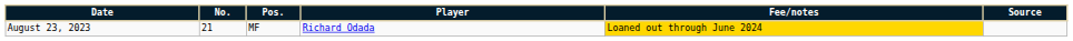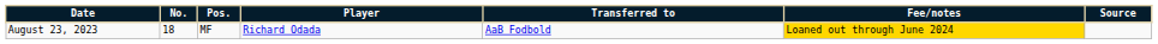+ column: Transferred to | AaB Fodbold
August 23, 2023 | No.: 21 -> 18
